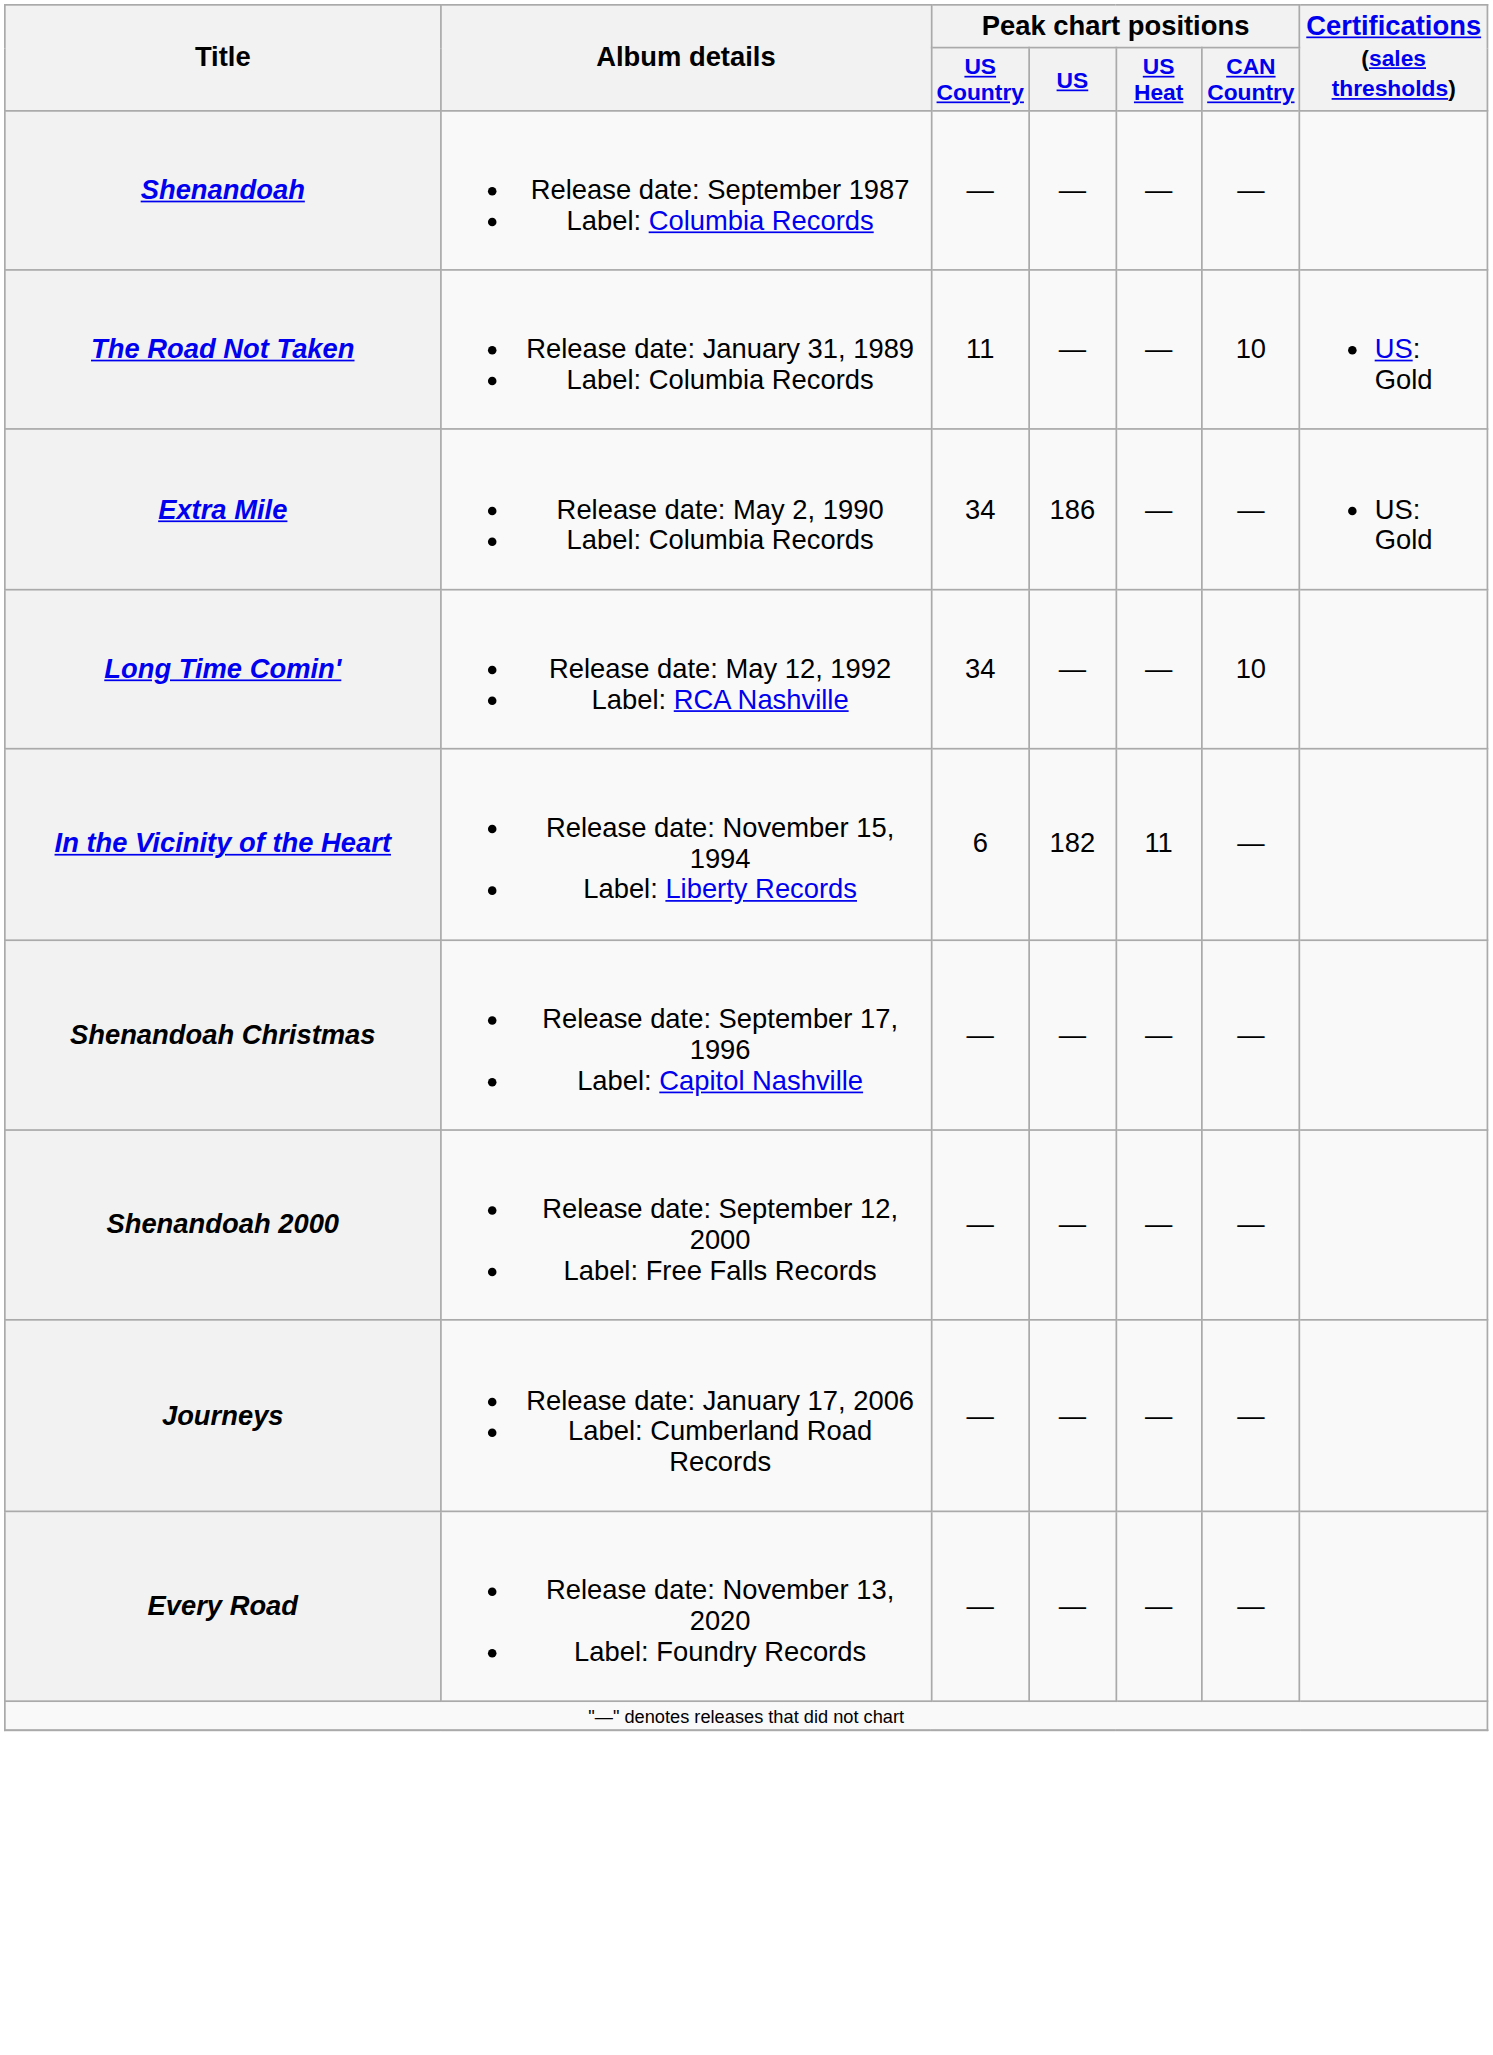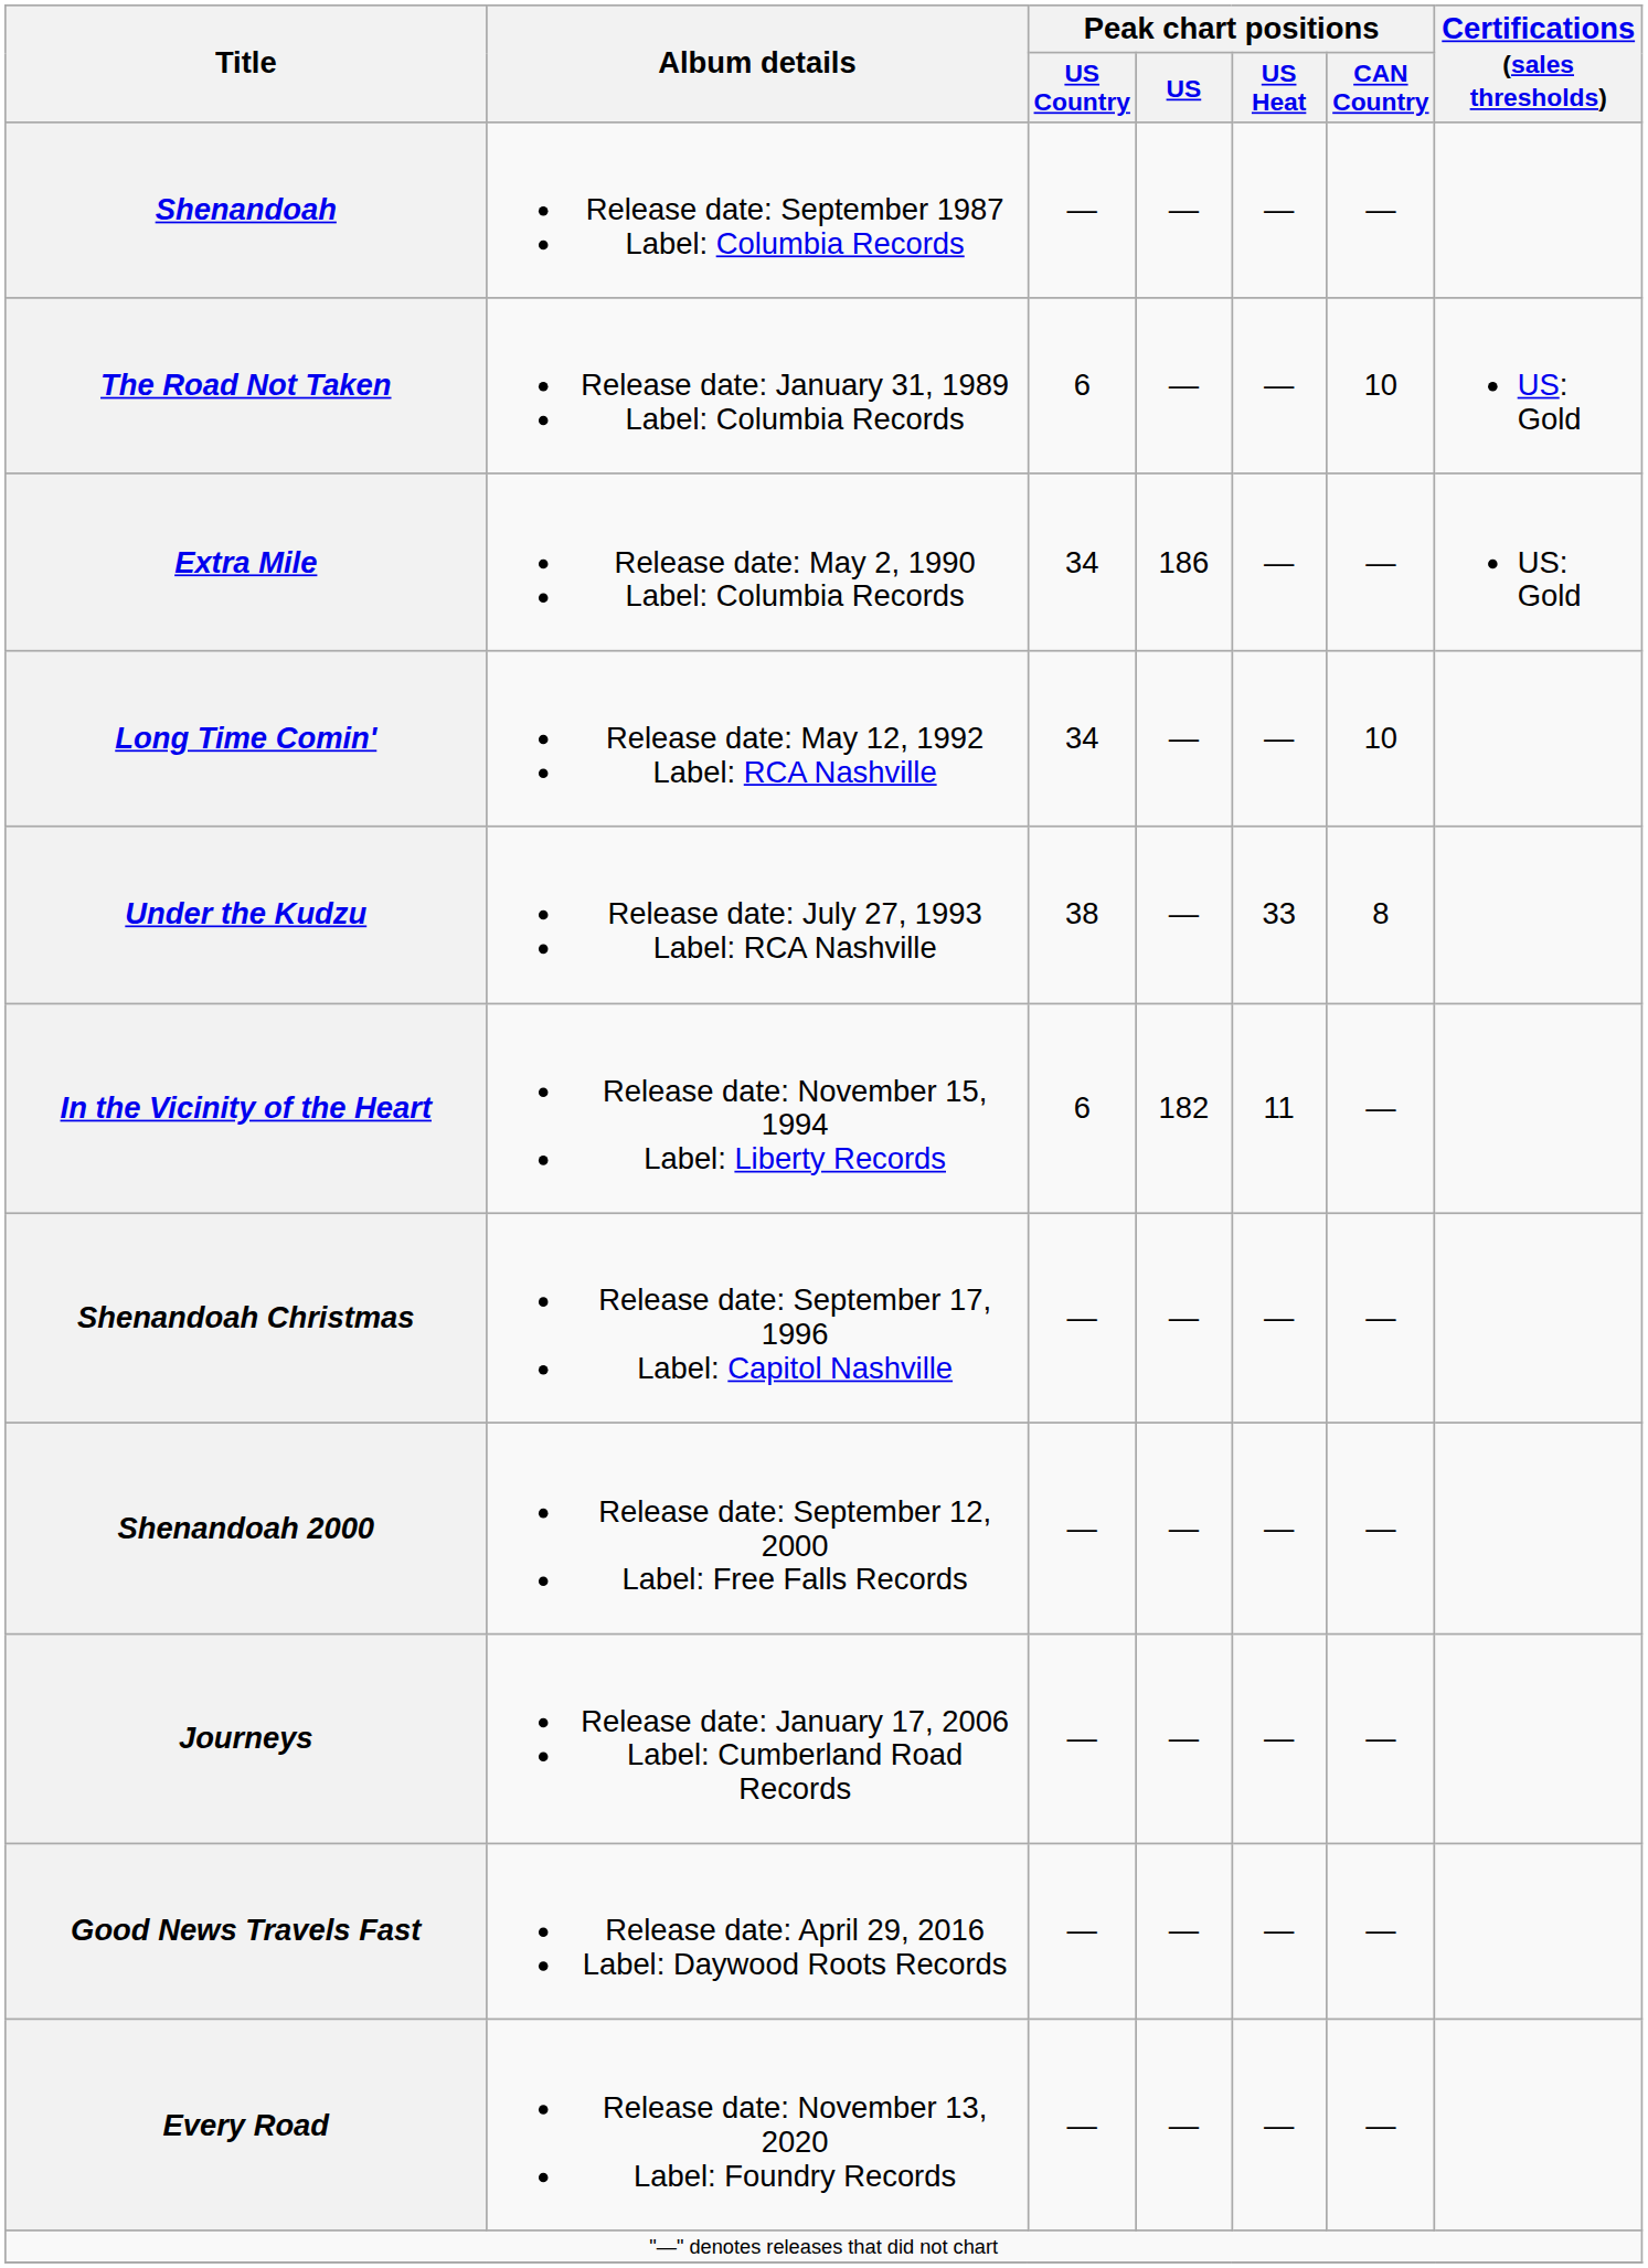The Road Not Taken | Peak chart positions / US Country: 11 -> 6
+ row: Under the Kudzu | Release date: July 27, 1993 Label: RCA Nashville | 38 | — | 33 | 8
+ row: Good News Travels Fast | Release date: April 29, 2016 Label: Daywood Roots Records | — | — | — | —
